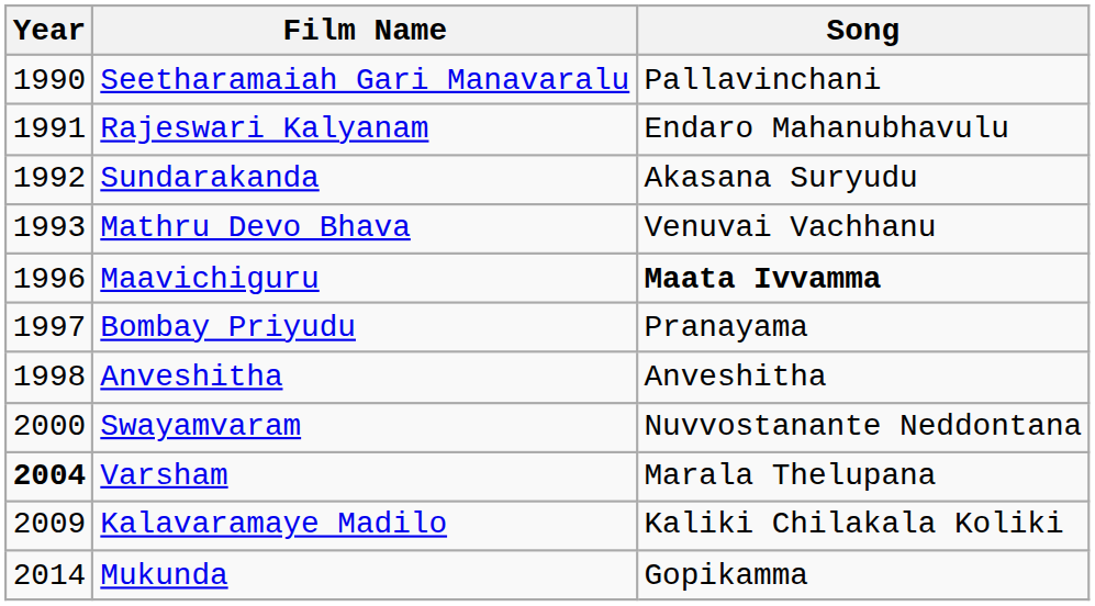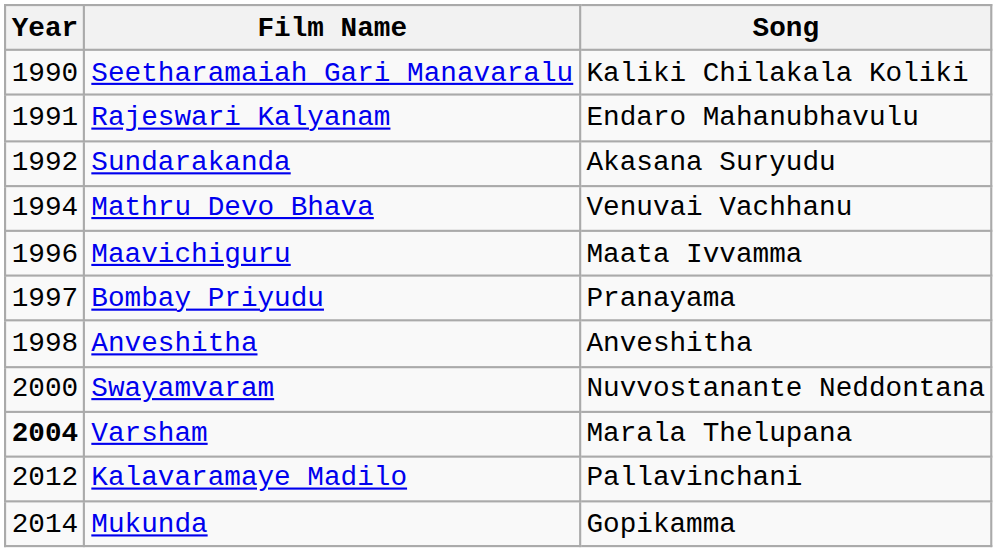Seetharamaiah Gari Manavaralu | Song: Pallavinchani -> Kaliki Chilakala Koliki
Mathru Devo Bhava | Year: 1993 -> 1994
Maavichiguru | Song: bold -> normal
Kalavaramaye Madilo | Year: 2009 -> 2012
Kalavaramaye Madilo | Song: Kaliki Chilakala Koliki -> Pallavinchani
